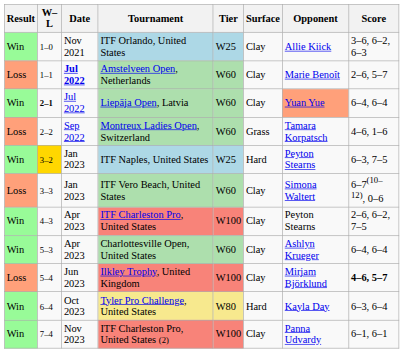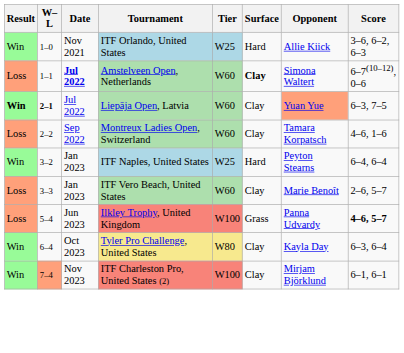ITF Orlando, United States | Surface: Clay -> Hard
Amstelveen Open, Netherlands | Surface: normal -> bold
Amstelveen Open, Netherlands | Opponent: Marie Benoît -> Simona Waltert
Amstelveen Open, Netherlands | Score: 2–6, 5–7 -> 6–7(10–12), 0–6
Liepāja Open, Latvia | Result: normal -> bold
Liepāja Open, Latvia | Score: 6–4, 6–4 -> 6–3, 7–5
Montreux Ladies Open, Switzerland | Surface: Grass -> Clay
ITF Naples, United States | W–L: gold background -> no background
ITF Naples, United States | Score: 6–3, 7–5 -> 6–4, 6–4
ITF Vero Beach, United States | Opponent: Simona Waltert -> Marie Benoît
ITF Vero Beach, United States | Score: 6–7(10–12), 0–6 -> 2–6, 5–7
- row: Win | 4–3 | Apr 2023 | ITF Charleston Pro, United States | W100 | Clay | Peyton Stearns | 2–6, 6–2, 7–5
- row: Win | 5–3 | Apr 2023 | Charlottesville Open, United States | W60 | Clay | Ashlyn Krueger | 6–4, 6–4
Ilkley Trophy, United Kingdom | Surface: Clay -> Grass
Ilkley Trophy, United Kingdom | Opponent: Mirjam Björklund -> Panna Udvardy
Tyler Pro Challenge, United States | Surface: Hard -> Clay
ITF Charleston Pro, United States (2) | W–L: no background -> lightsalmon background
ITF Charleston Pro, United States (2) | Opponent: Panna Udvardy -> Mirjam Björklund
